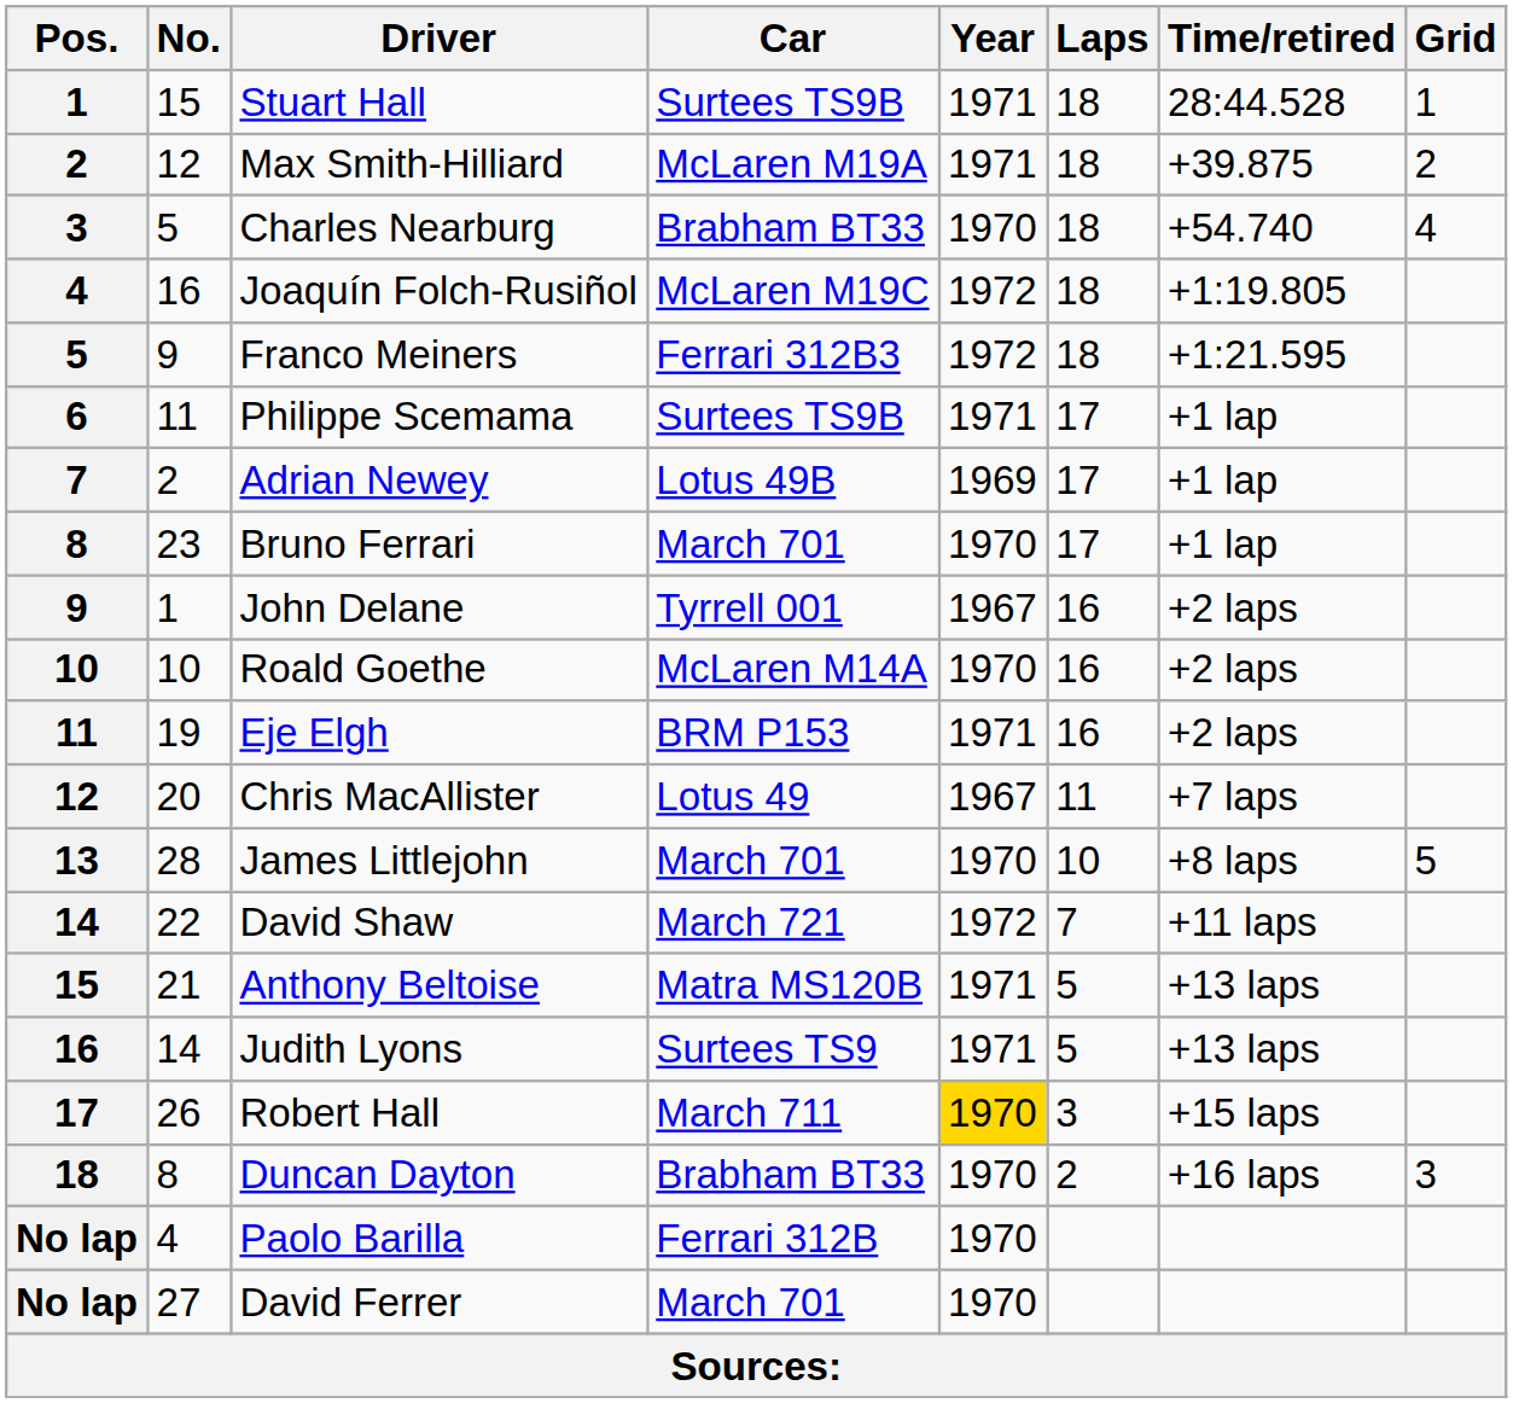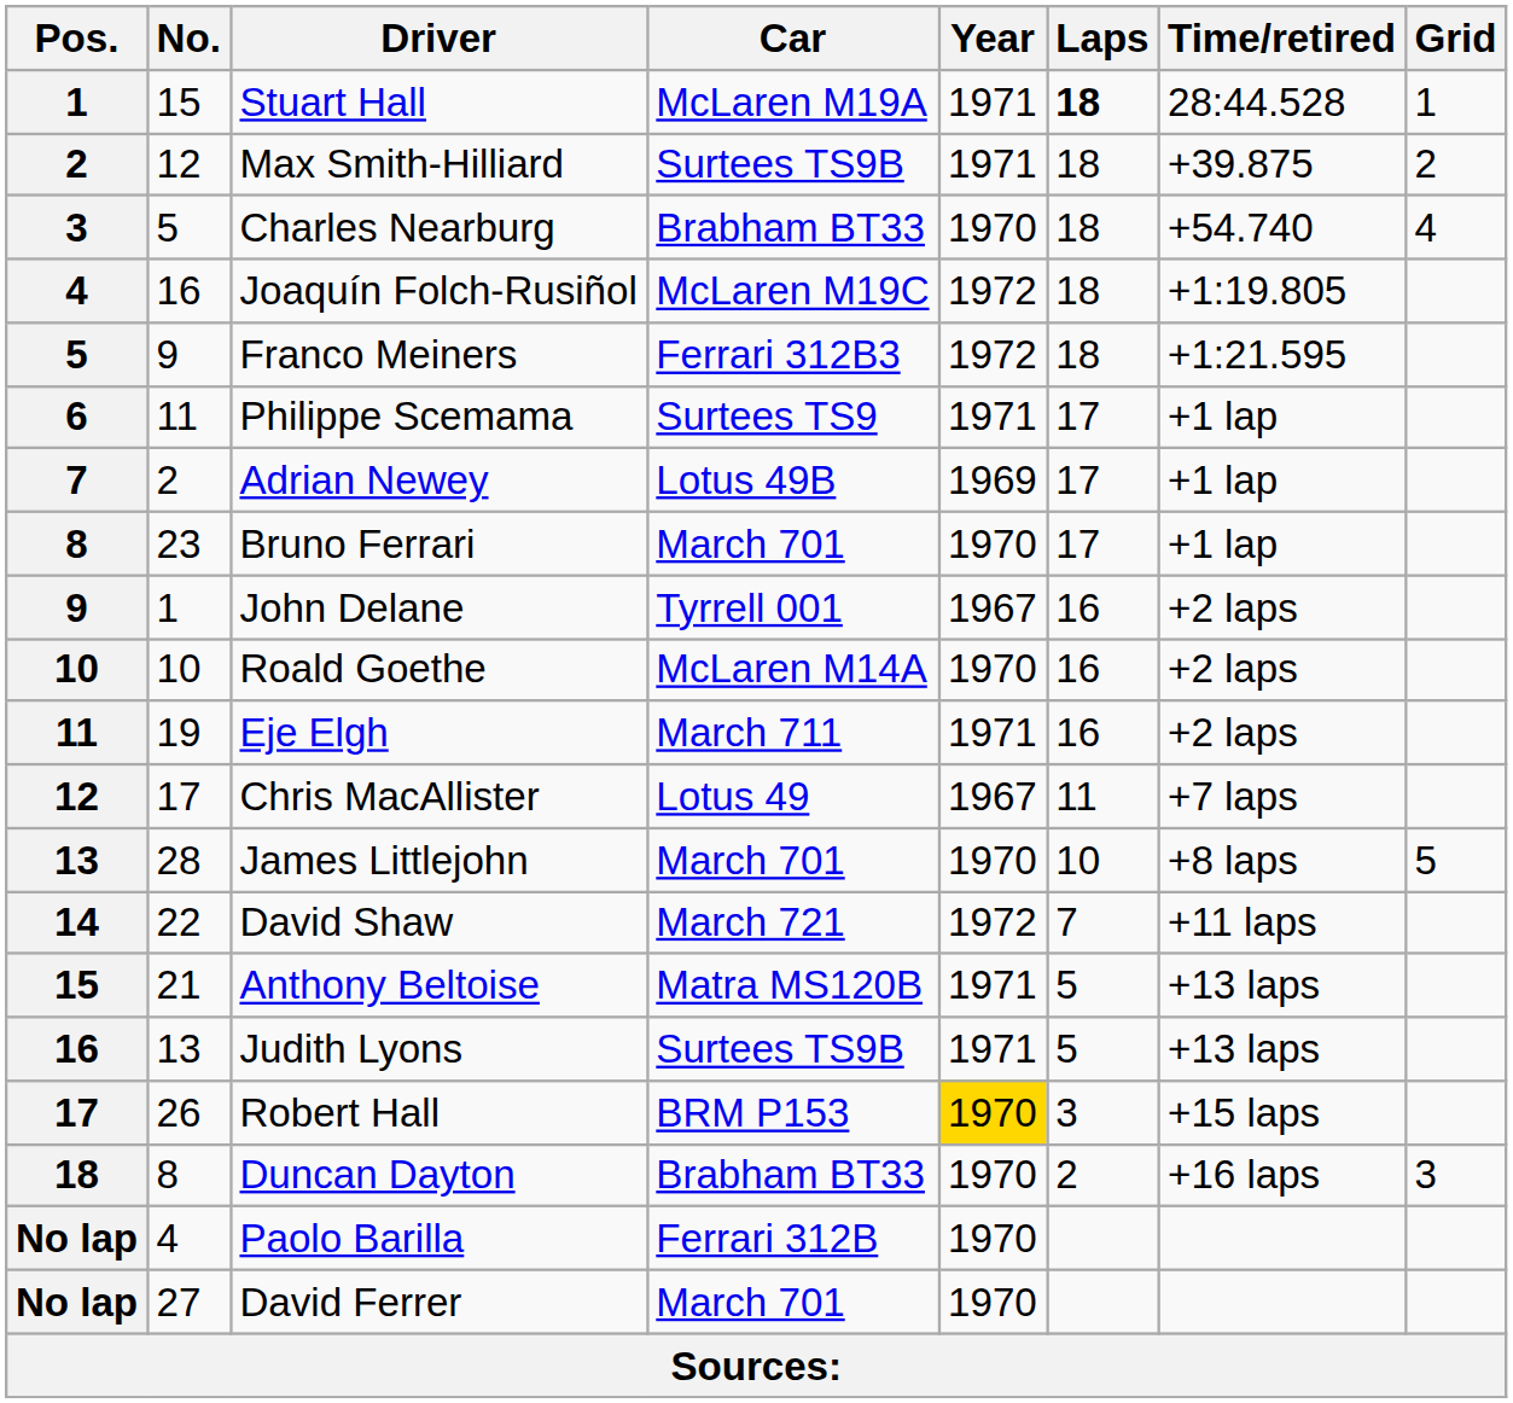Stuart Hall | Car: Surtees TS9B -> McLaren M19A
Stuart Hall | Laps: normal -> bold
Max Smith-Hilliard | Car: McLaren M19A -> Surtees TS9B
Philippe Scemama | Car: Surtees TS9B -> Surtees TS9
Eje Elgh | Car: BRM P153 -> March 711
Chris MacAllister | No.: 20 -> 17
Judith Lyons | No.: 14 -> 13
Judith Lyons | Car: Surtees TS9 -> Surtees TS9B
Robert Hall | Car: March 711 -> BRM P153
